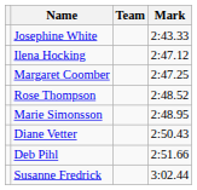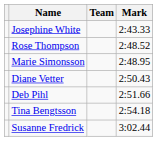- row: Ilena Hocking | 2:47.12
- row: Margaret Coomber | 2:47.25
+ row: Tina Bengtsson | 2:54.18
